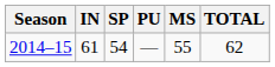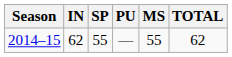2014–15 | IN: 61 -> 62
2014–15 | SP: 54 -> 55
